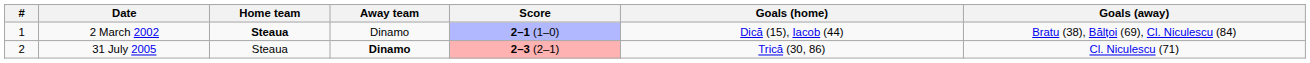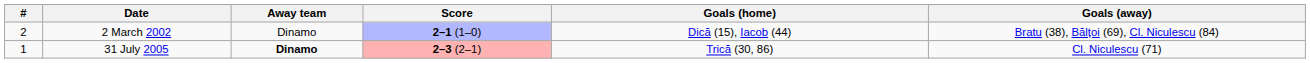- column: Home team | Steaua | Steaua
2 March 2002 | #: 1 -> 2
31 July 2005 | #: 2 -> 1
